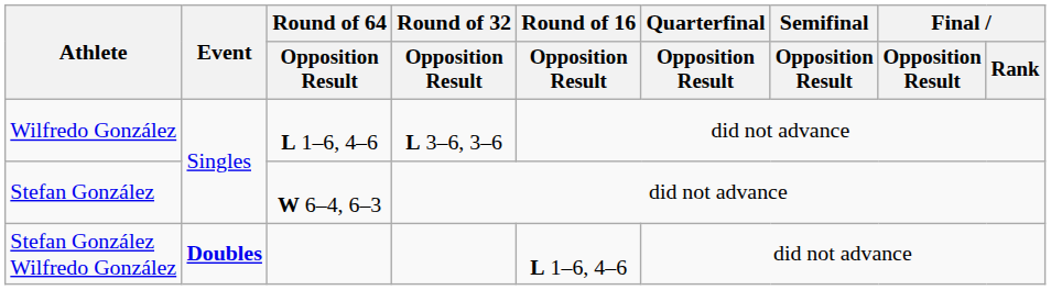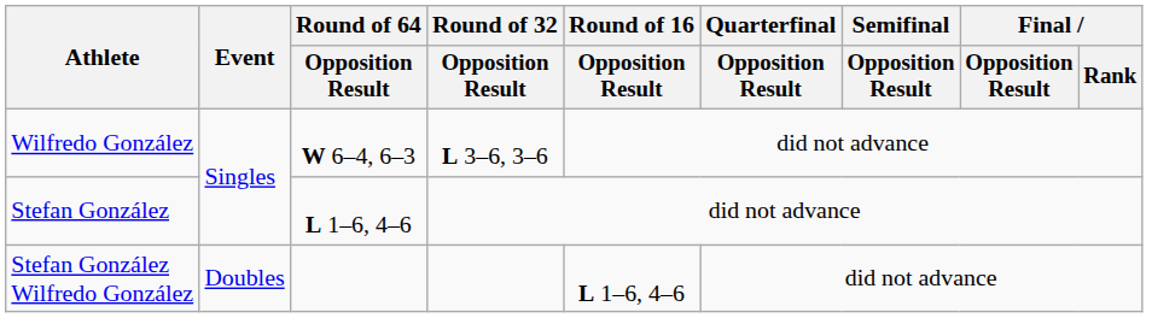Wilfredo González | Round of 64 / Opposition Result: L 1–6, 4–6 -> W 6–4, 6–3
Stefan González | Round of 64 / Opposition Result: W 6–4, 6–3 -> L 1–6, 4–6
Stefan González Wilfredo González | Event: bold -> normal
